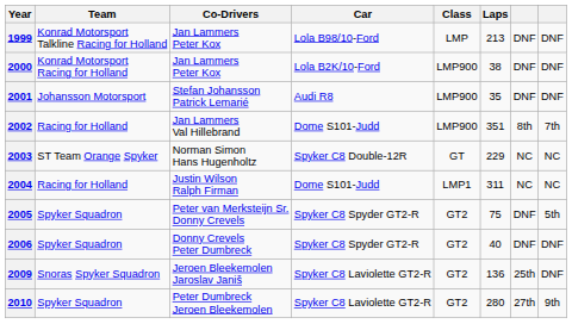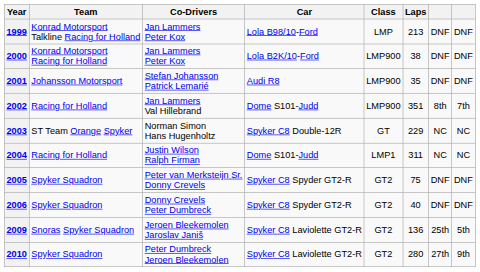2005 | column 8: 5th -> DNF
2009 | column 8: DNF -> 5th
